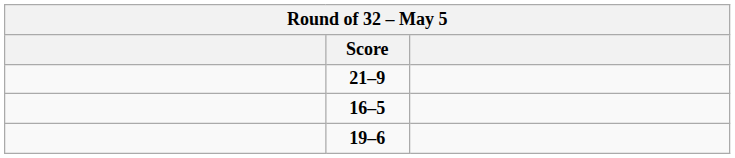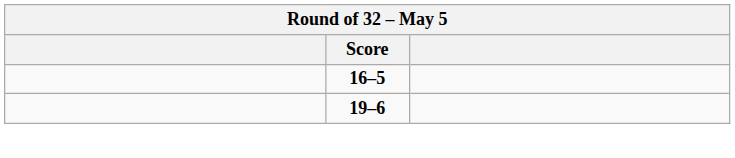- row: 21–9
